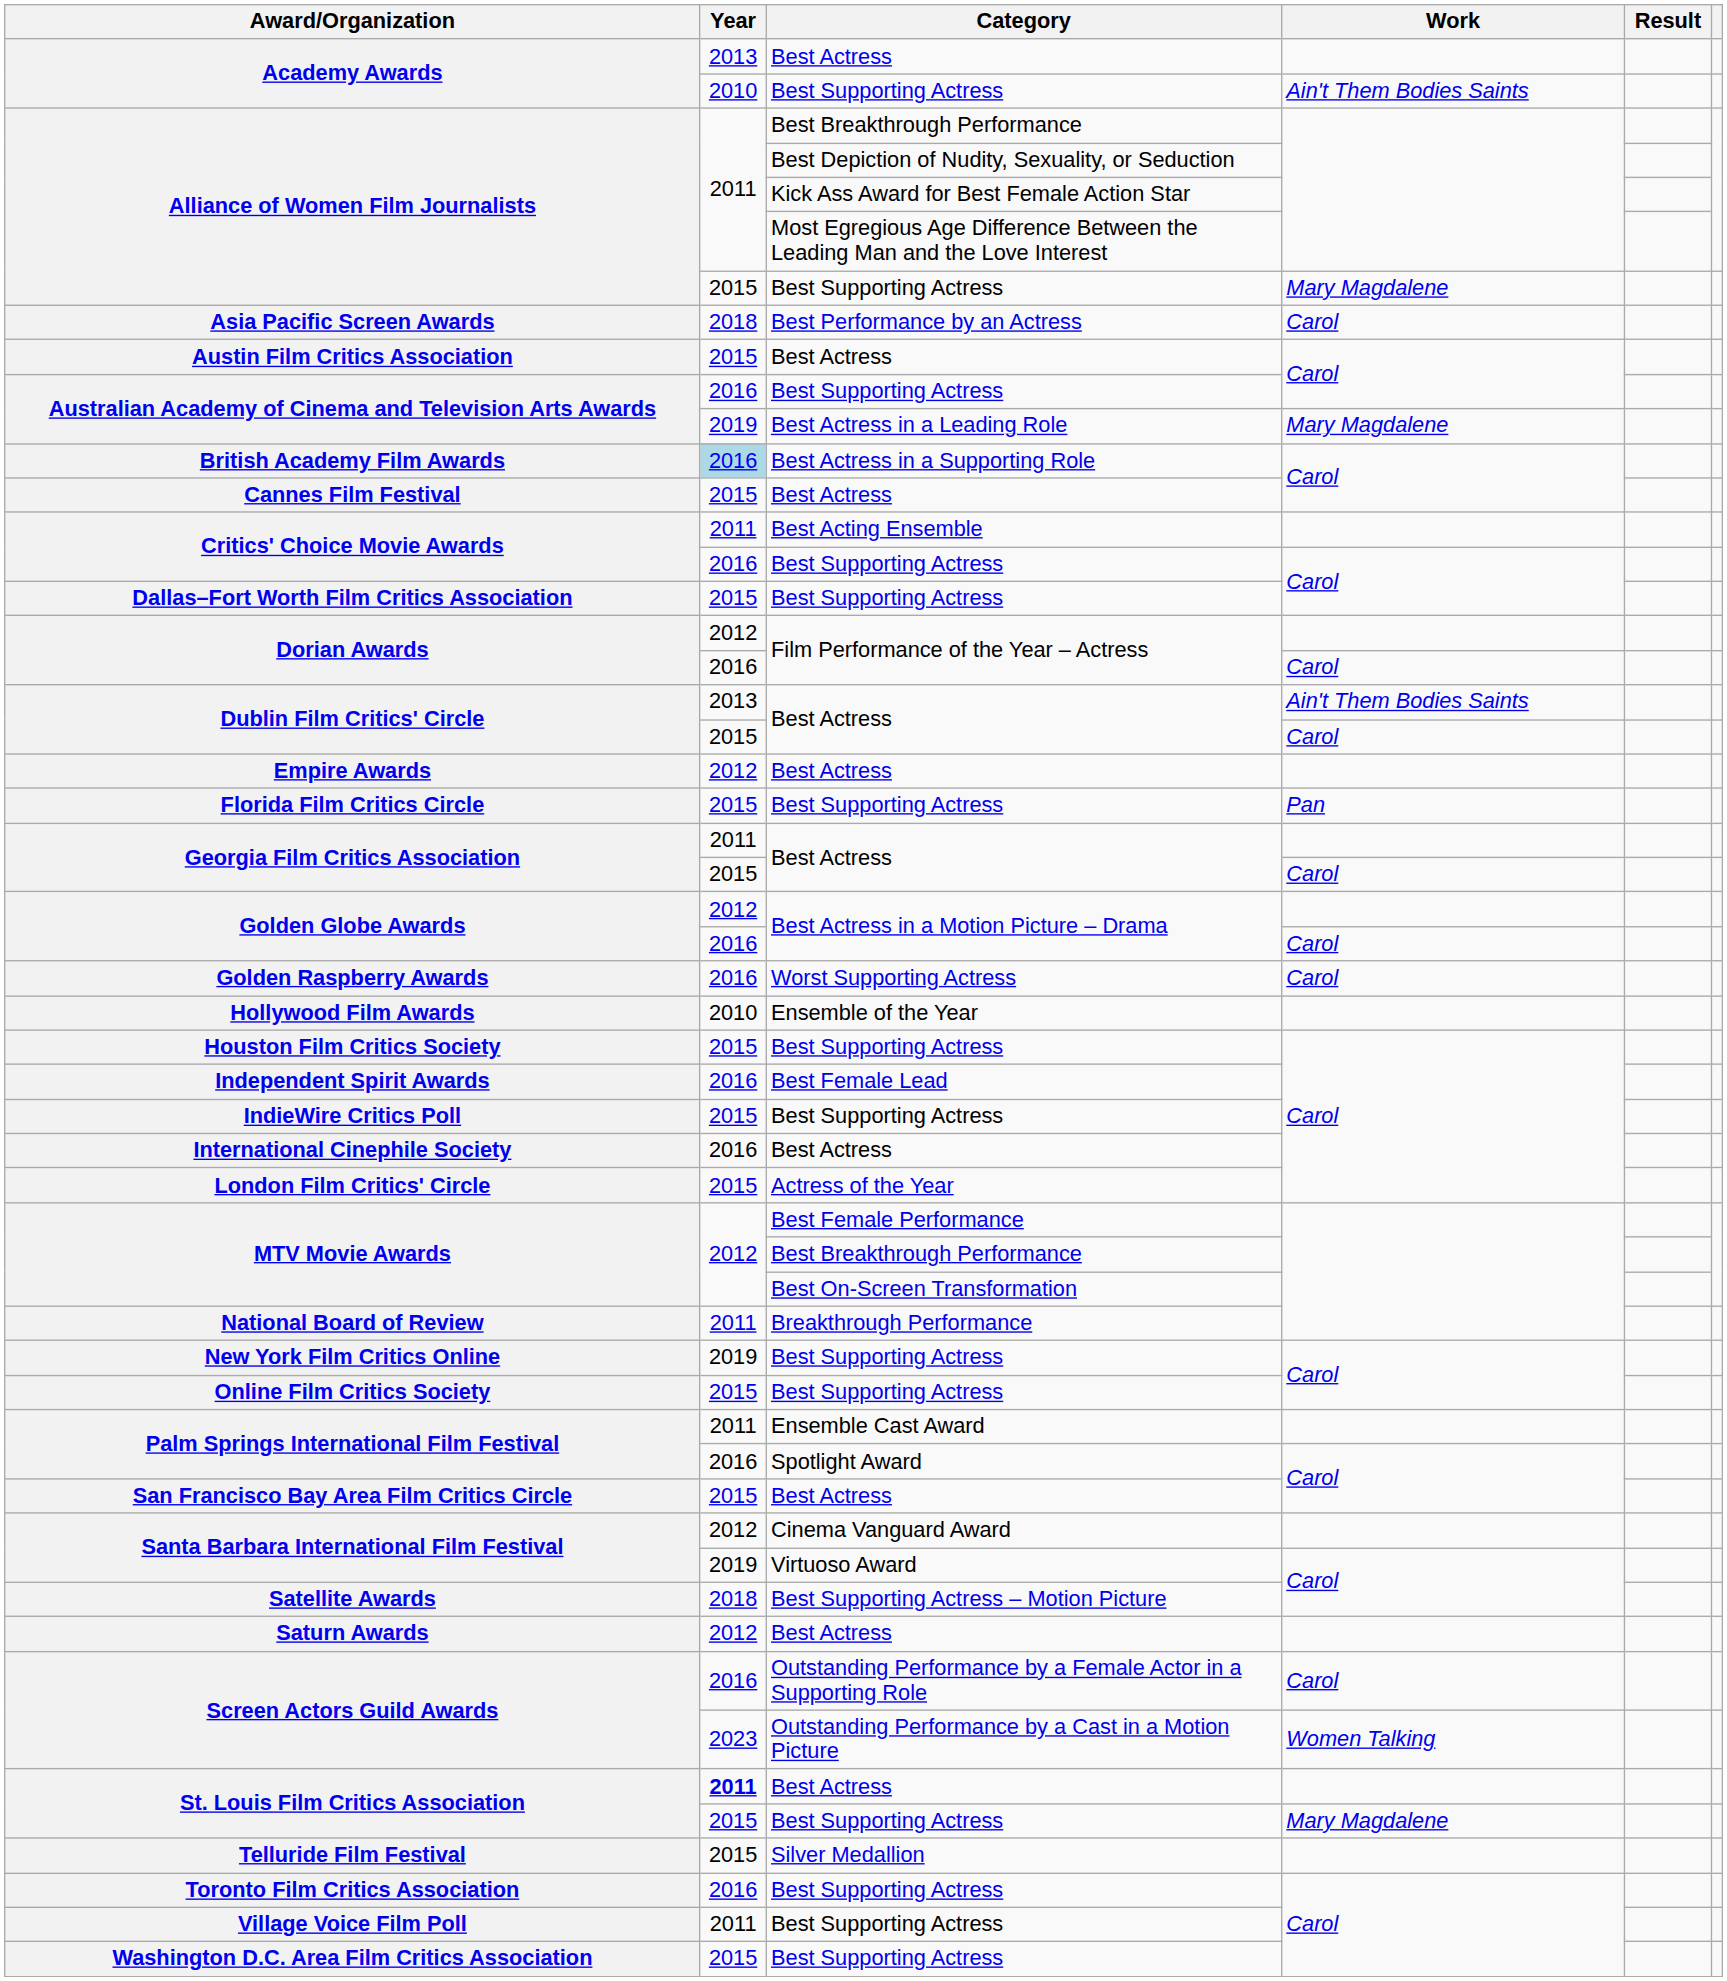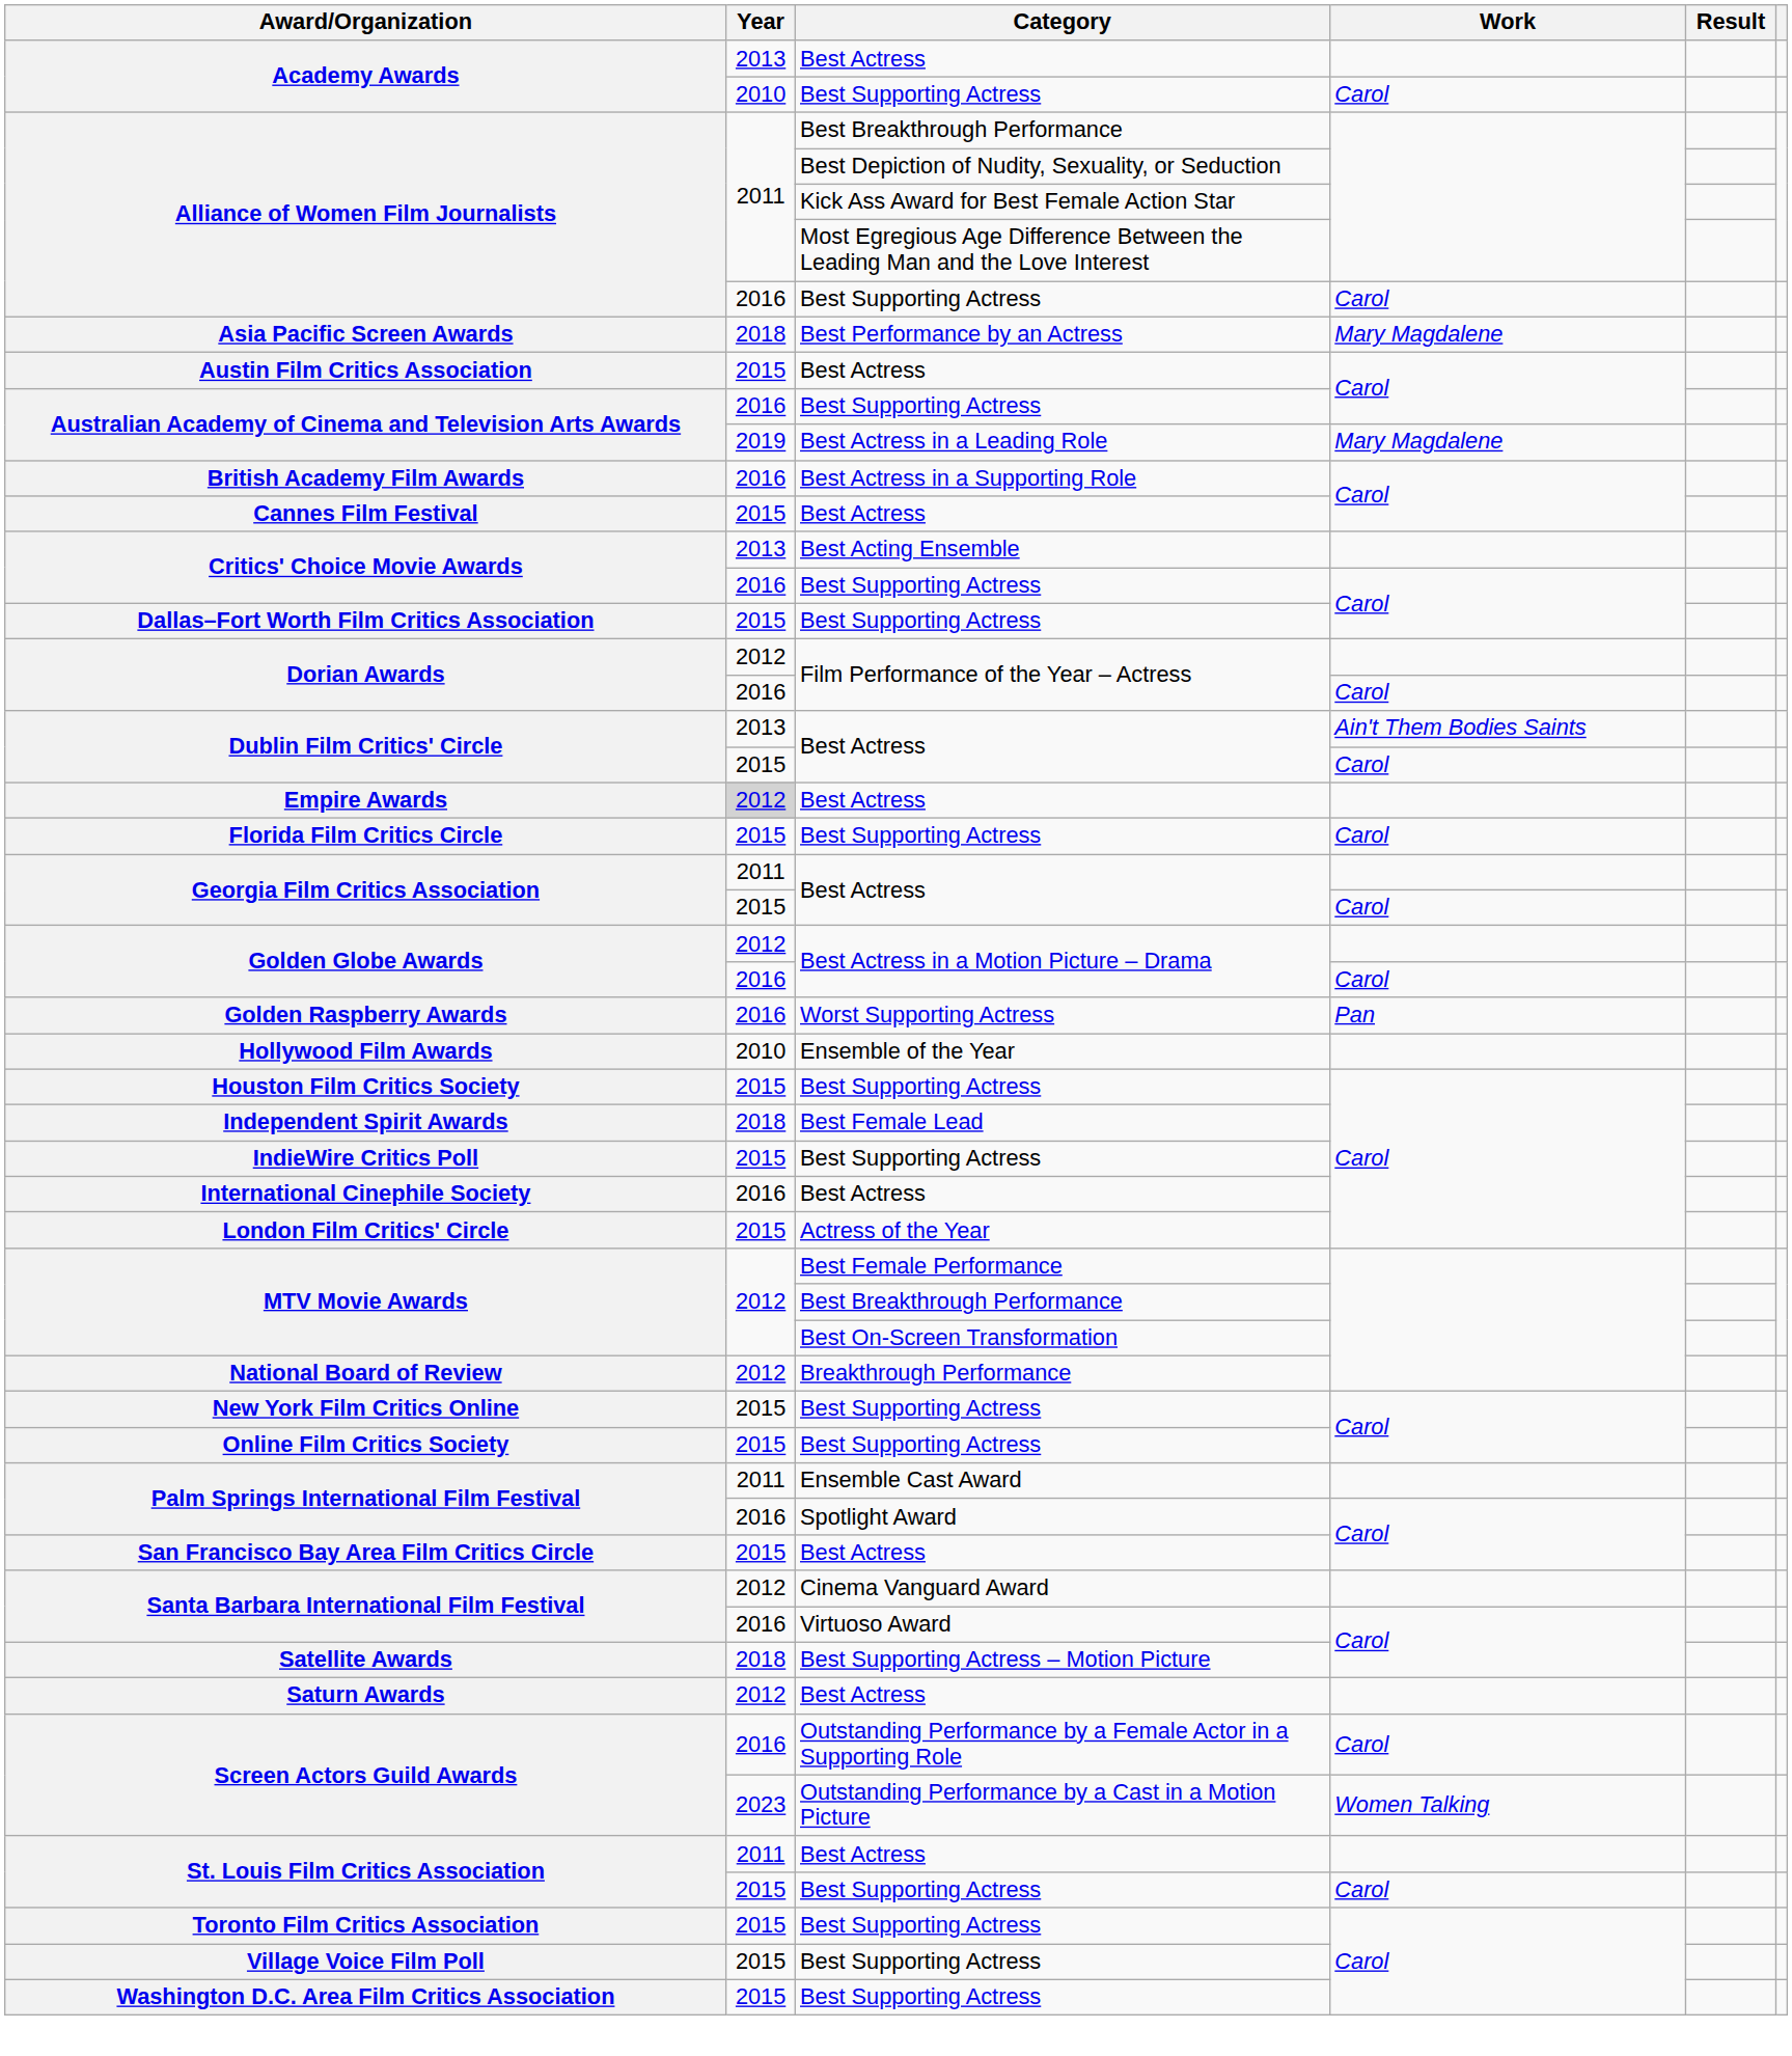Academy Awards / Best Supporting Actress | Work: Ain't Them Bodies Saints -> Carol
Alliance of Women Film Journalists / Best Supporting Actress | Year: 2015 -> 2016
Alliance of Women Film Journalists / Best Supporting Actress | Work: Mary Magdalene -> Carol
Asia Pacific Screen Awards | Work: Carol -> Mary Magdalene
British Academy Film Awards | Year: lightblue background -> no background
Critics' Choice Movie Awards / Best Acting Ensemble | Year: 2011 -> 2013
Empire Awards | Year: no background -> lightgrey background
Florida Film Critics Circle | Work: Pan -> Carol
Golden Raspberry Awards | Work: Carol -> Pan
Independent Spirit Awards | Year: 2016 -> 2018
National Board of Review | Year: 2011 -> 2012
New York Film Critics Online | Year: 2019 -> 2015
Santa Barbara International Film Festival / Virtuoso Award | Year: 2019 -> 2016
St. Louis Film Critics Association / Best Actress | Year: bold -> normal
St. Louis Film Critics Association / Best Supporting Actress | Work: Mary Magdalene -> Carol
- row: Telluride Film Festival | 2015 | Silver Medallion
Toronto Film Critics Association | Year: 2016 -> 2015
Village Voice Film Poll | Year: 2011 -> 2015
